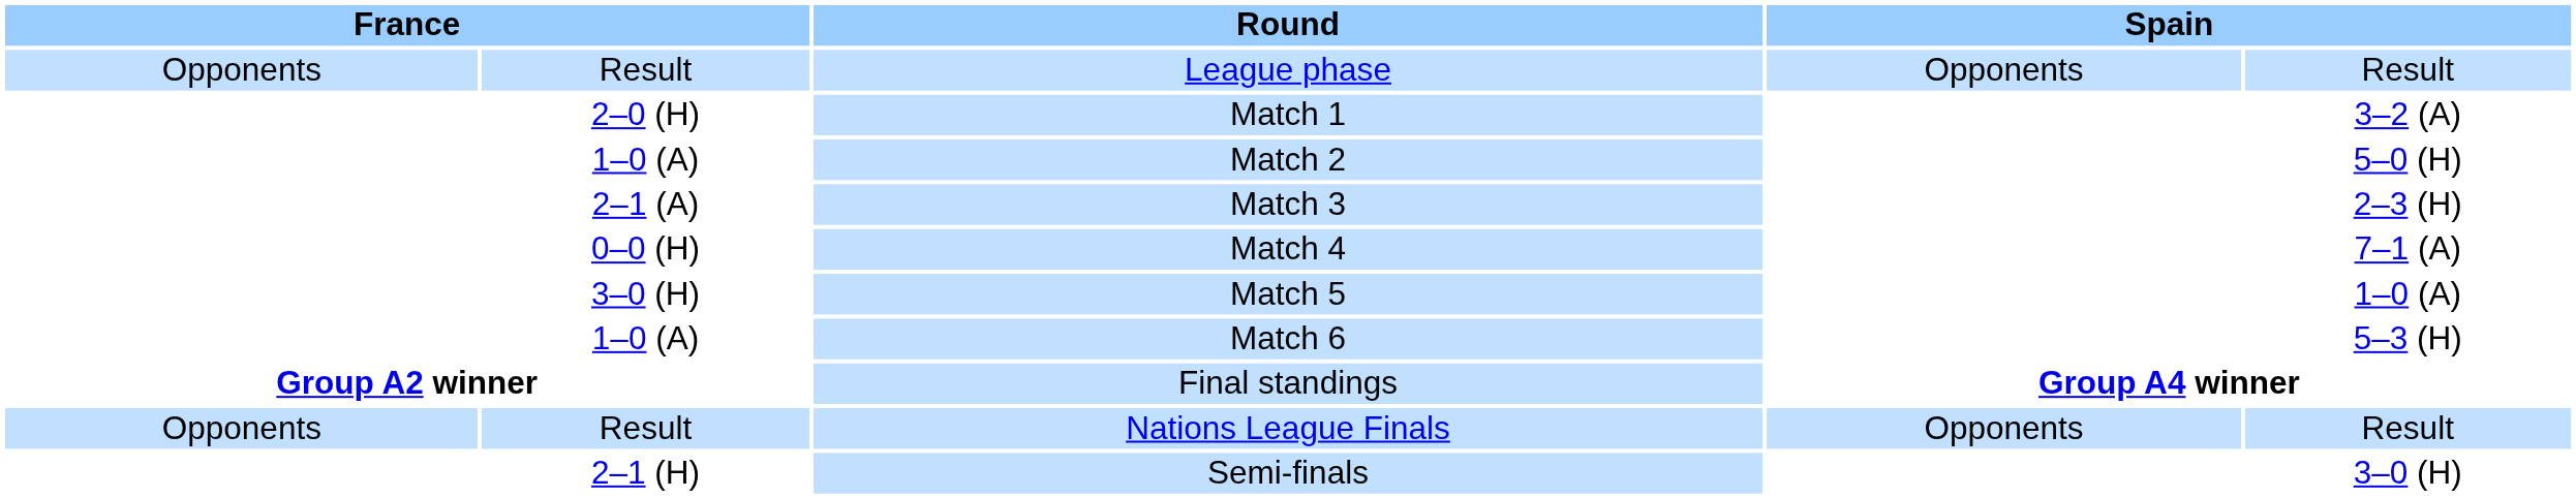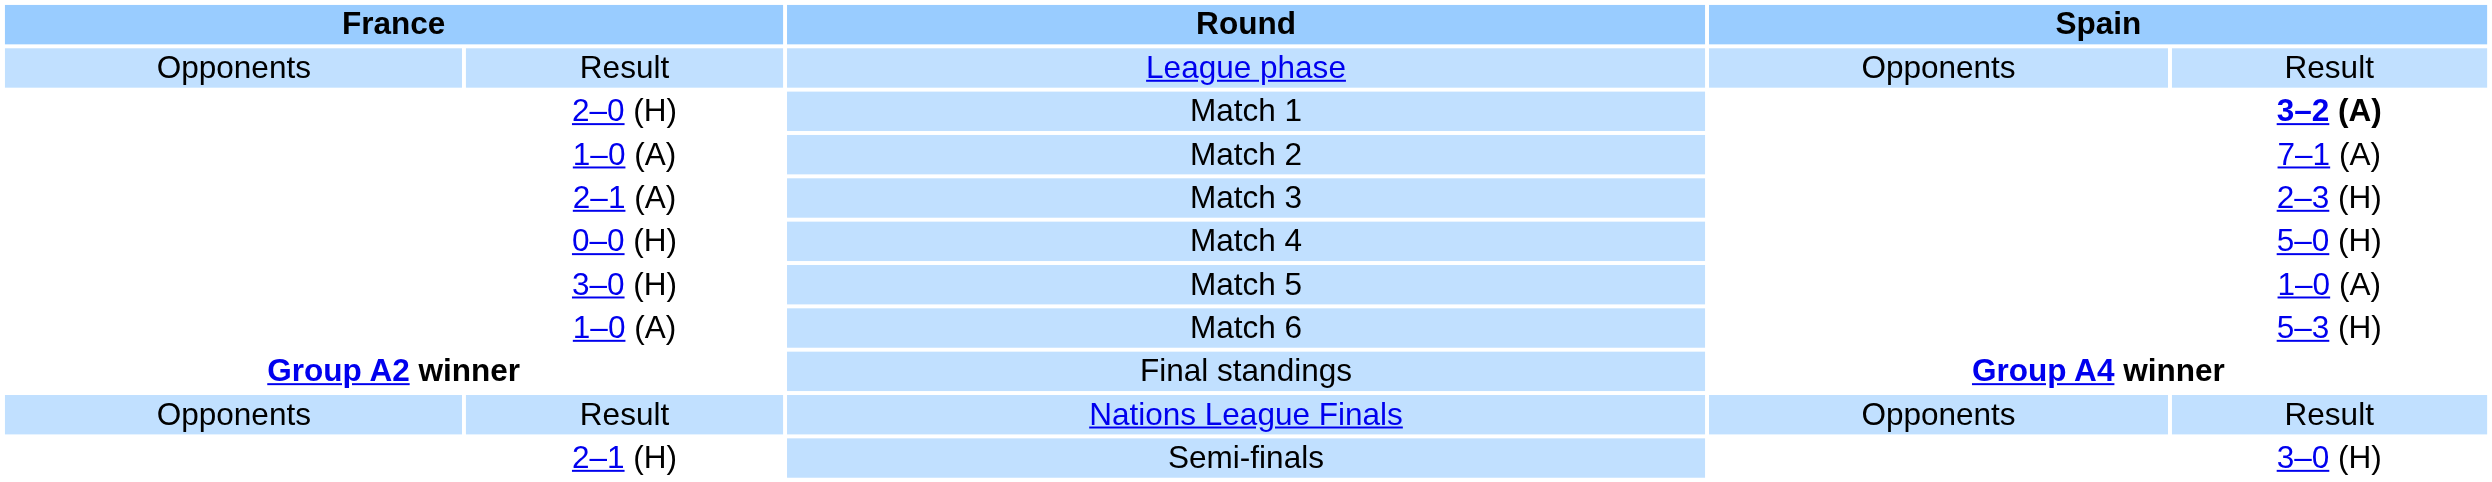Match 1 | column 5: normal -> bold
Match 2 | column 5: 5–0 (H) -> 7–1 (A)
Match 4 | column 5: 7–1 (A) -> 5–0 (H)
